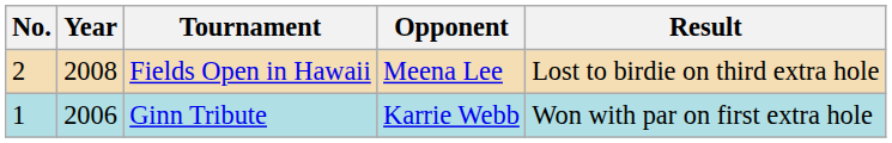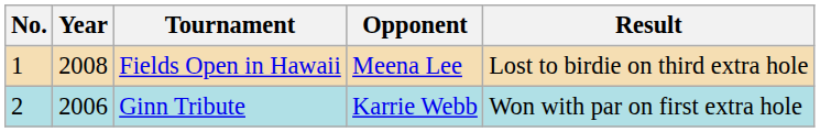Fields Open in Hawaii | No.: 2 -> 1
Ginn Tribute | No.: 1 -> 2
